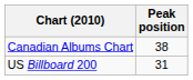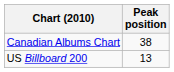US Billboard 200 | Peak position: 31 -> 13
